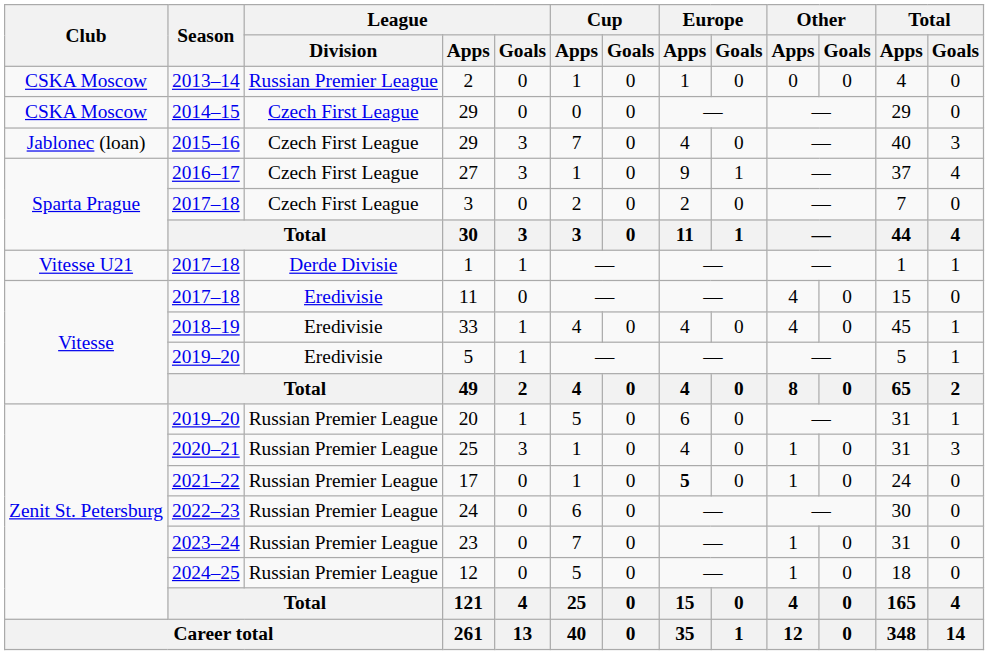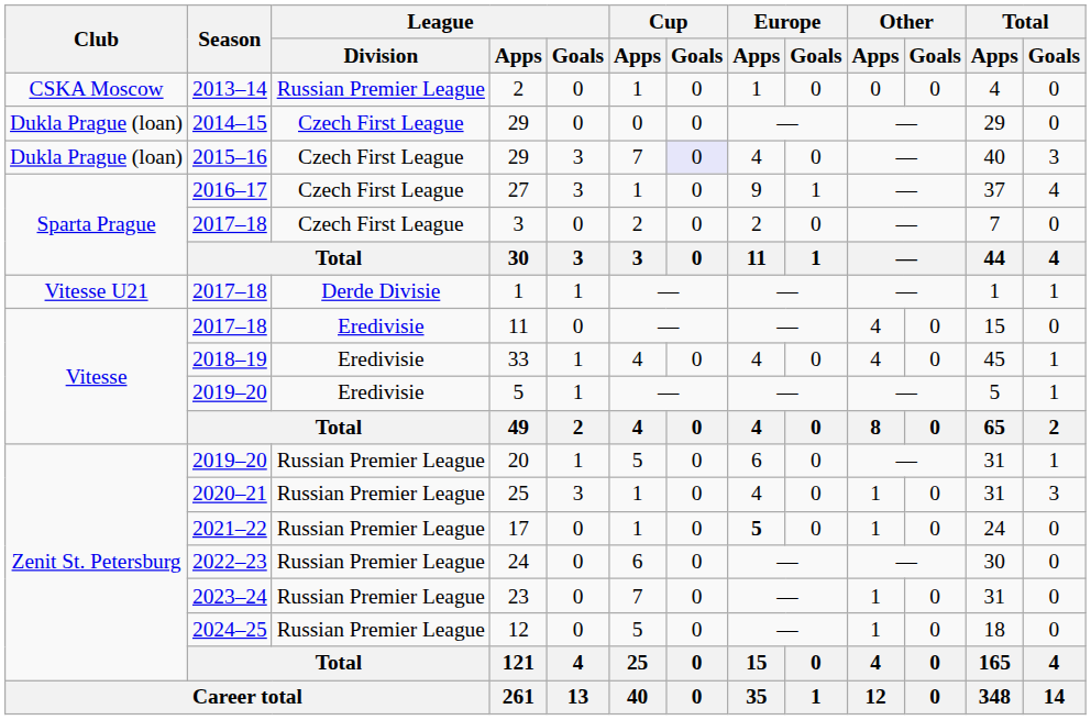2014–15 / 29 | Club: CSKA Moscow -> Dukla Prague (loan)
2015–16 / 29 | Club: Jablonec (loan) -> Dukla Prague (loan)
2015–16 / 29 | Cup / Goals: no background -> lavender background
